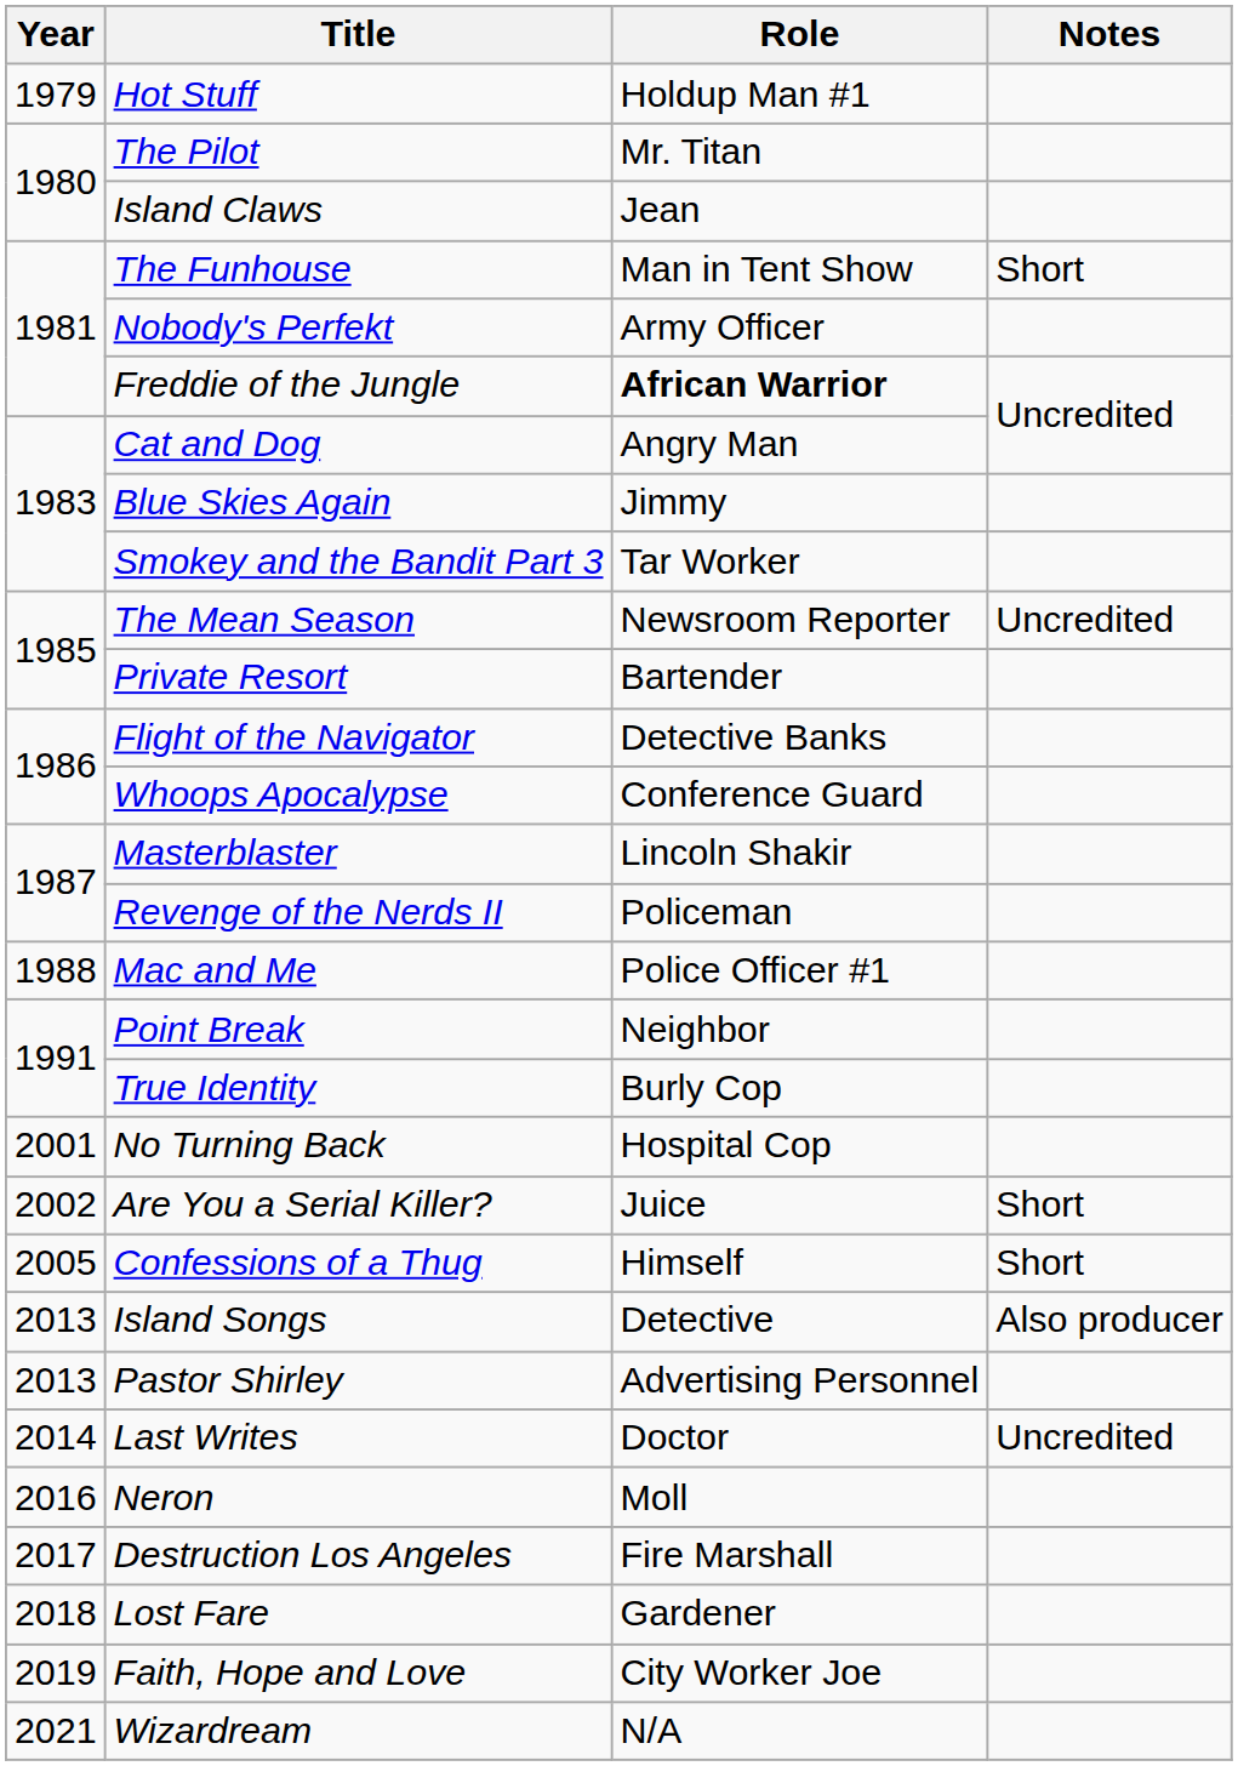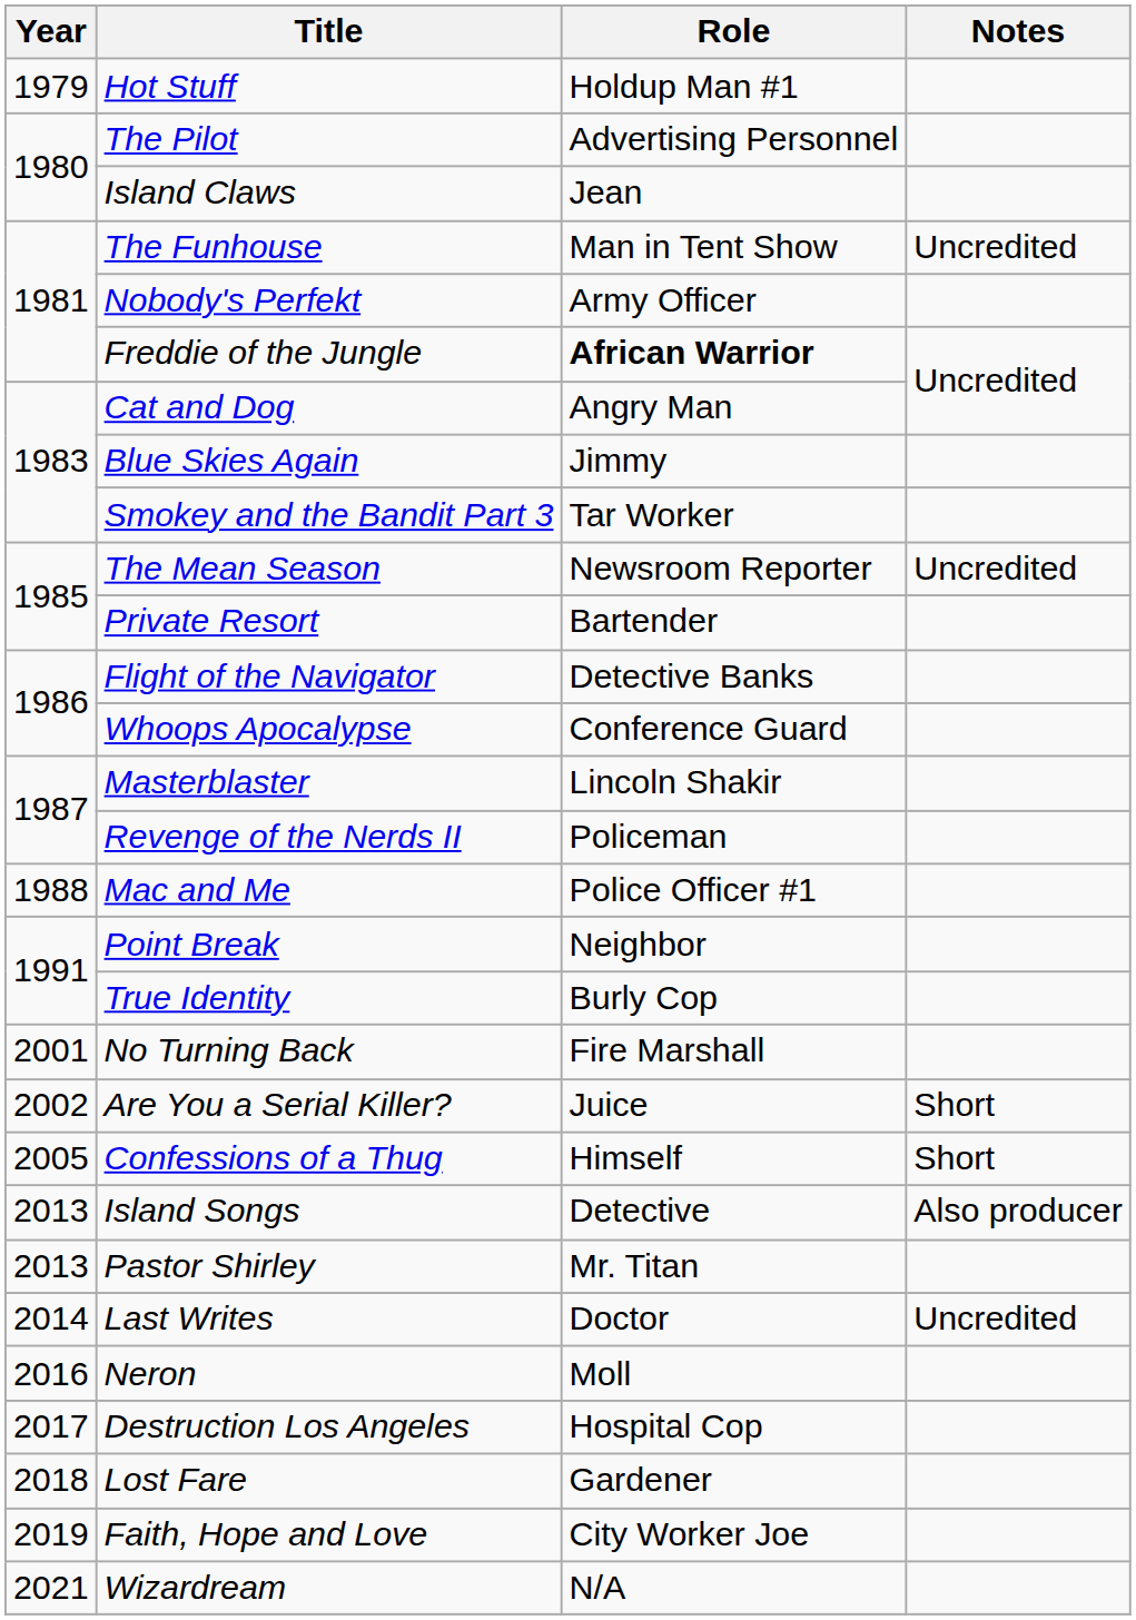The Pilot | Role: Mr. Titan -> Advertising Personnel
The Funhouse | Notes: Short -> Uncredited
No Turning Back | Role: Hospital Cop -> Fire Marshall
Pastor Shirley | Role: Advertising Personnel -> Mr. Titan
Destruction Los Angeles | Role: Fire Marshall -> Hospital Cop
